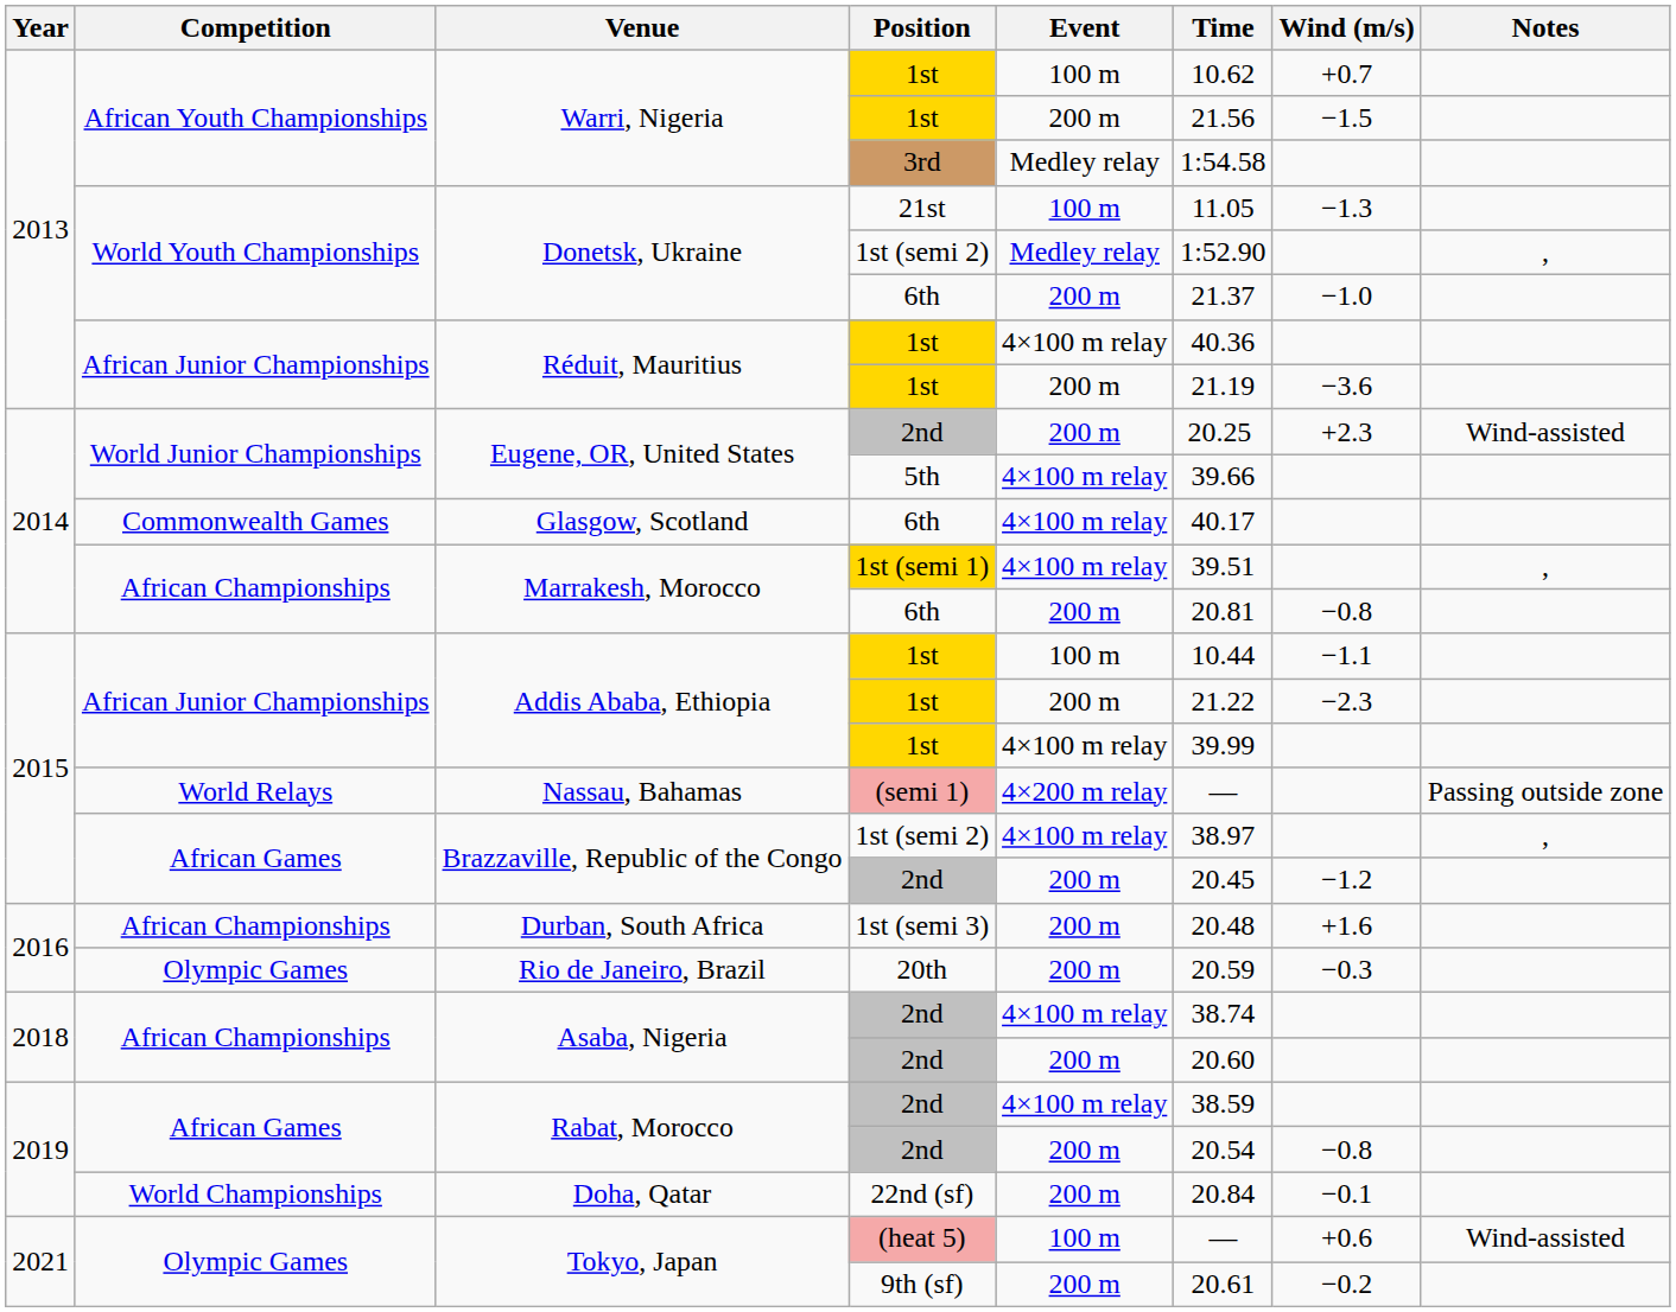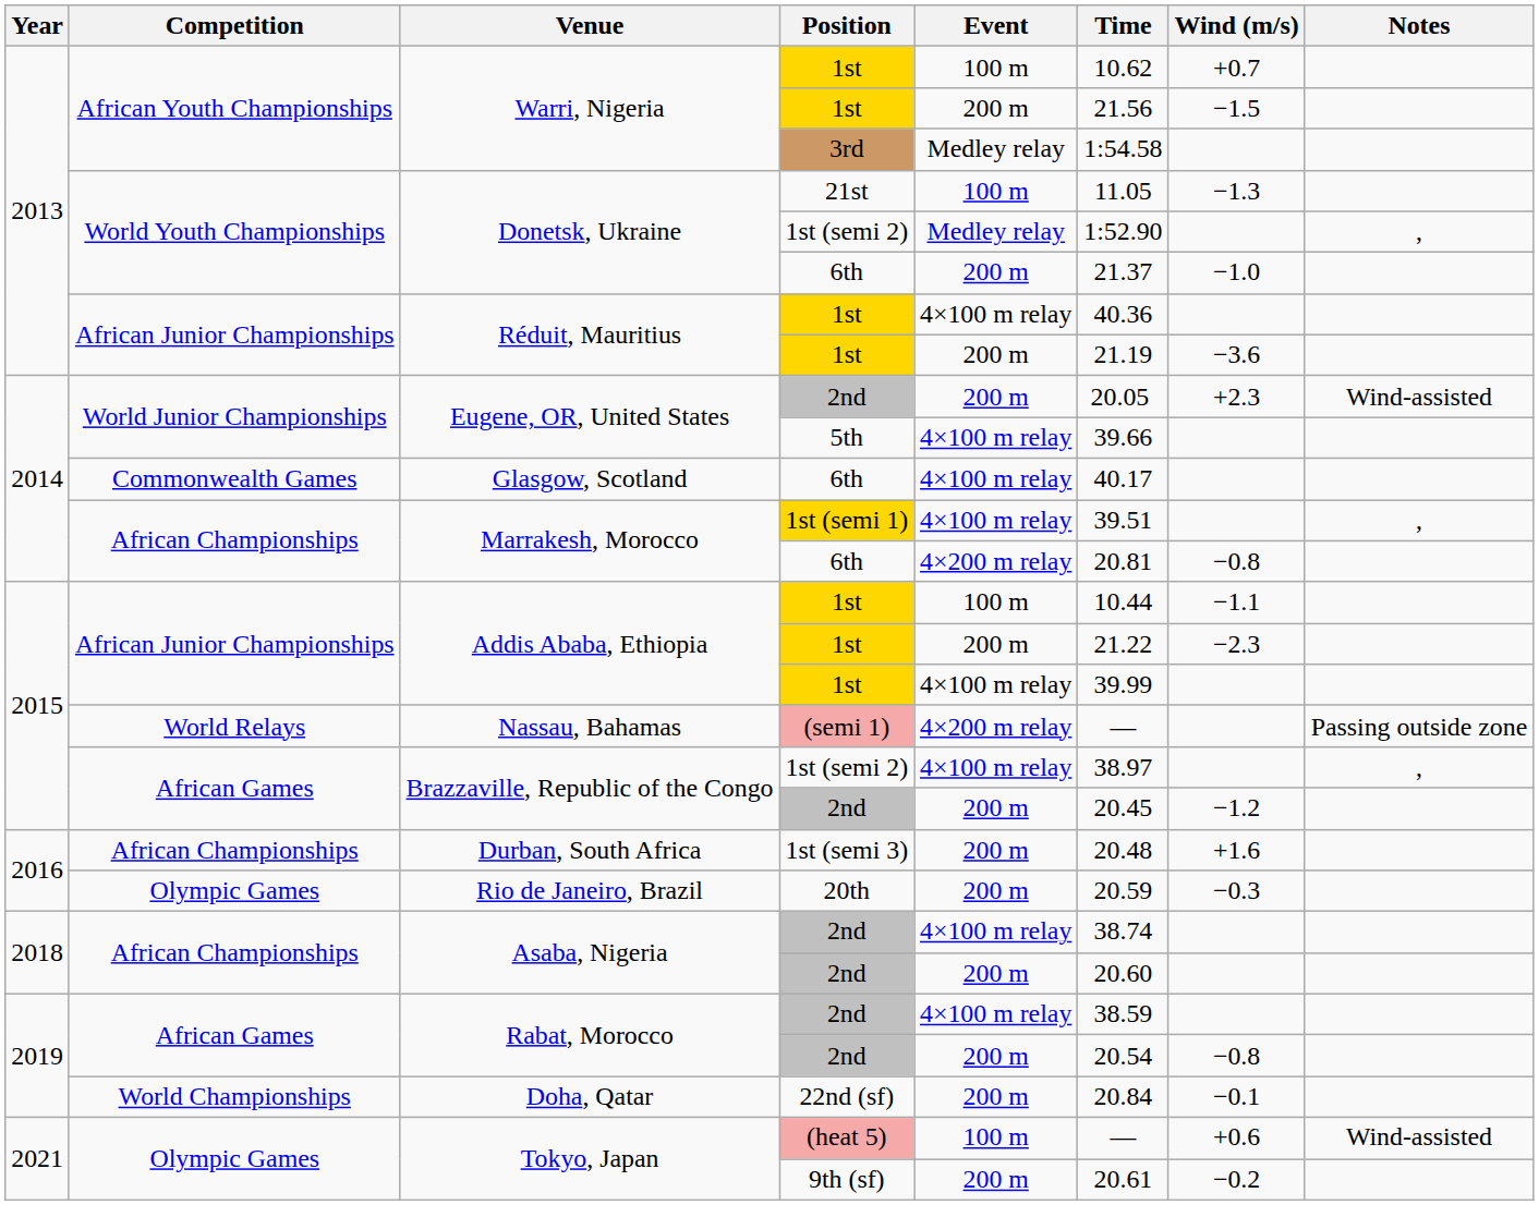Eugene, OR, United States / 2nd | Time: 20.25 -> 20.05
Marrakesh, Morocco / 6th | Event: 200 m -> 4×200 m relay
